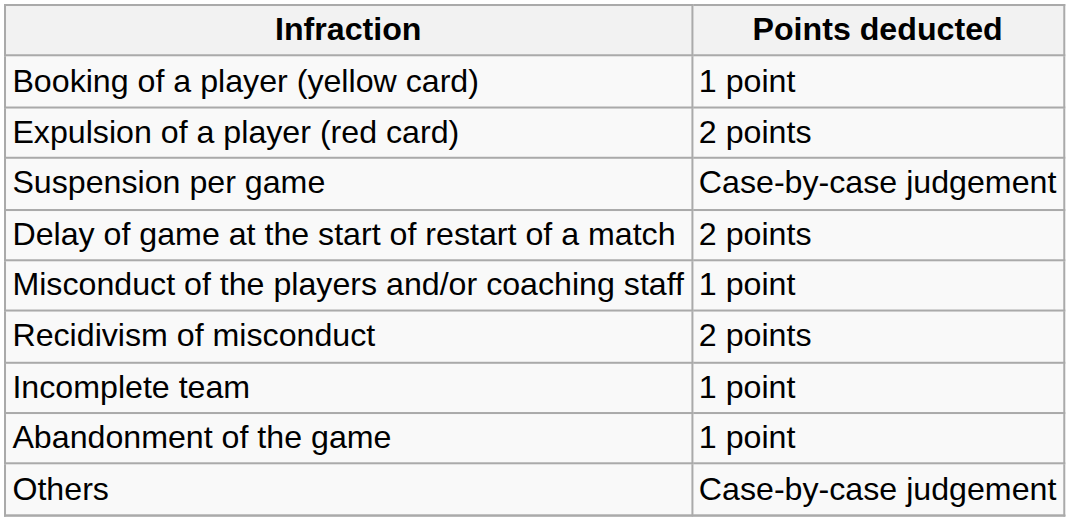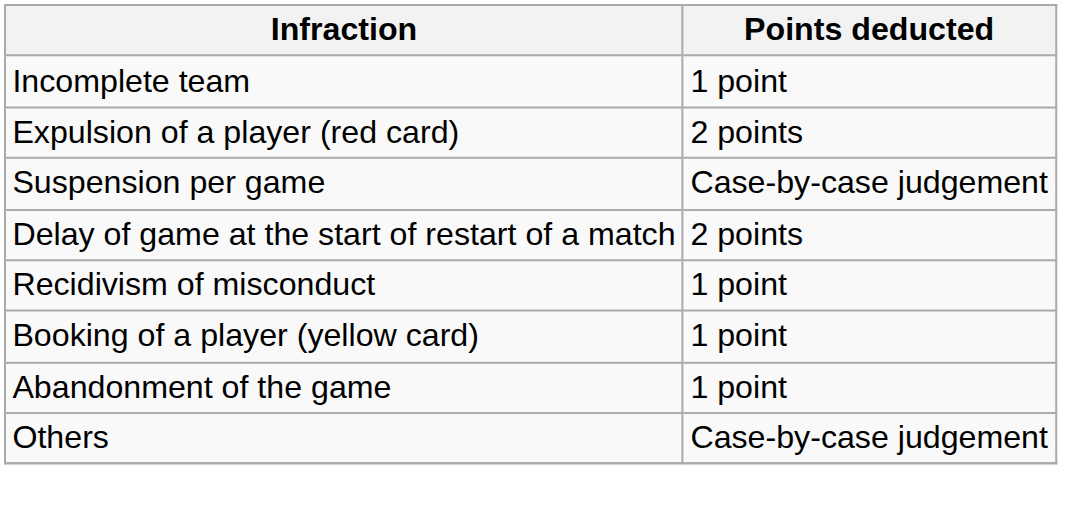rows swapped: Booking of a player (yellow card) <-> Incomplete team
- row: Misconduct of the players and/or coaching staff | 1 point
Recidivism of misconduct | Points deducted: 2 points -> 1 point
